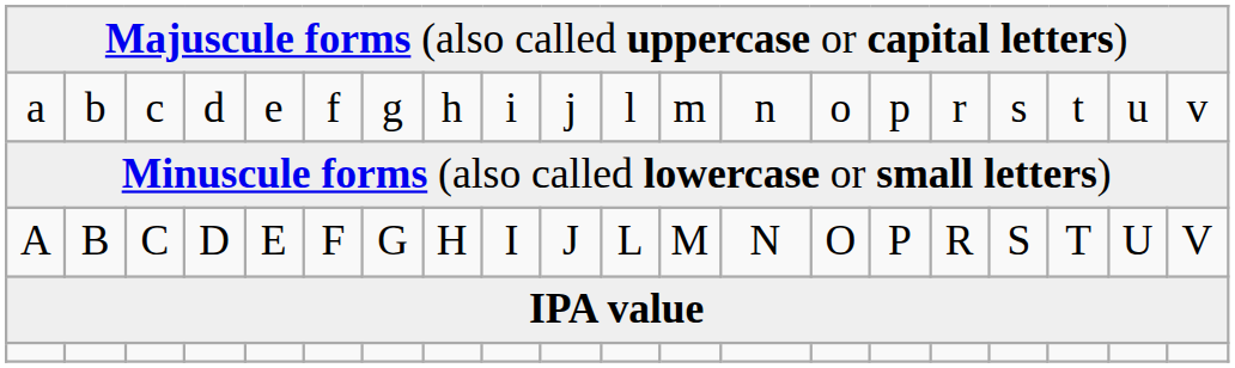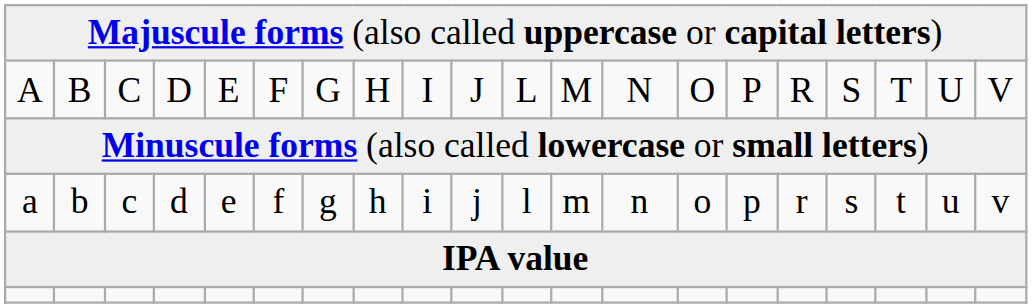rows swapped: A <-> a
